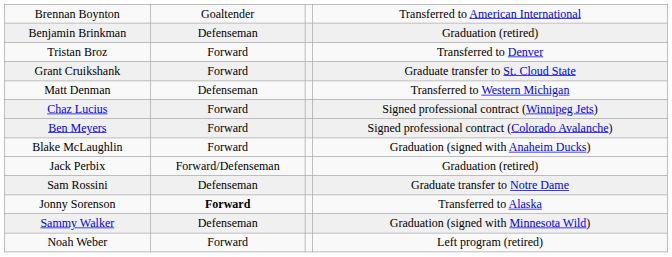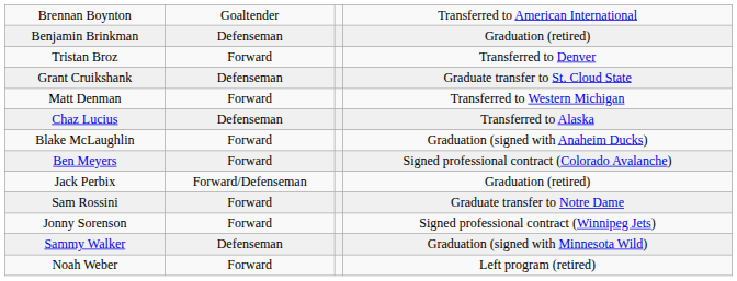Grant Cruikshank | column 2: Forward -> Defenseman
Matt Denman | column 2: Defenseman -> Forward
Chaz Lucius | column 2: Forward -> Defenseman
Chaz Lucius | column 4: Signed professional contract (Winnipeg Jets) -> Transferred to Alaska
rows swapped: Blake McLaughlin <-> Ben Meyers
Sam Rossini | column 2: Defenseman -> Forward
Jonny Sorenson | column 2: bold -> normal
Jonny Sorenson | column 4: Transferred to Alaska -> Signed professional contract (Winnipeg Jets)
